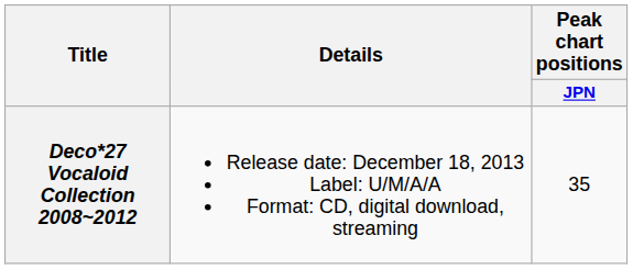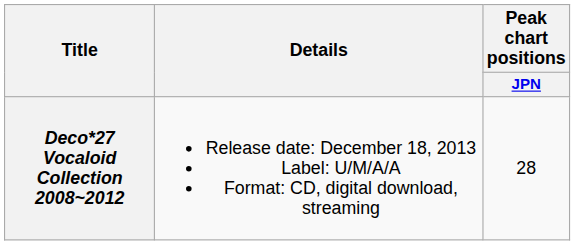Deco*27 Vocaloid Collection 2008~2012 | Peak chart positions / JPN: 35 -> 28
